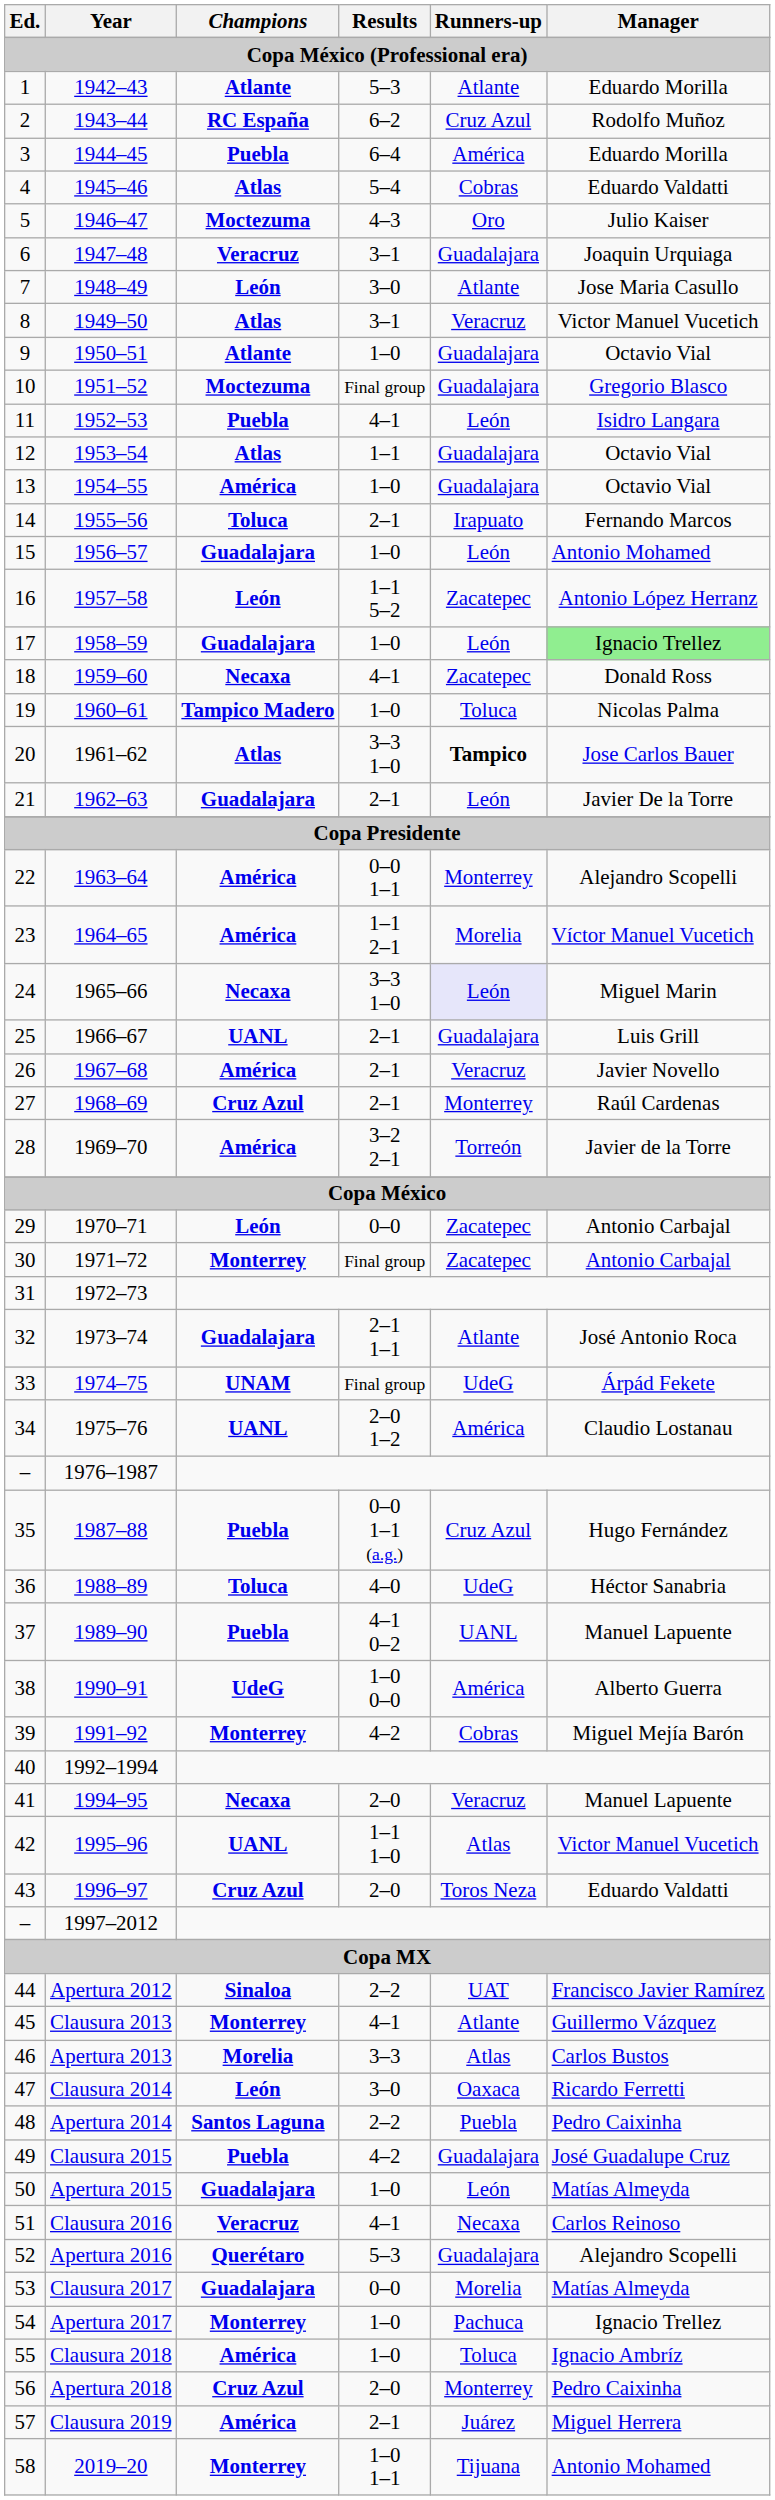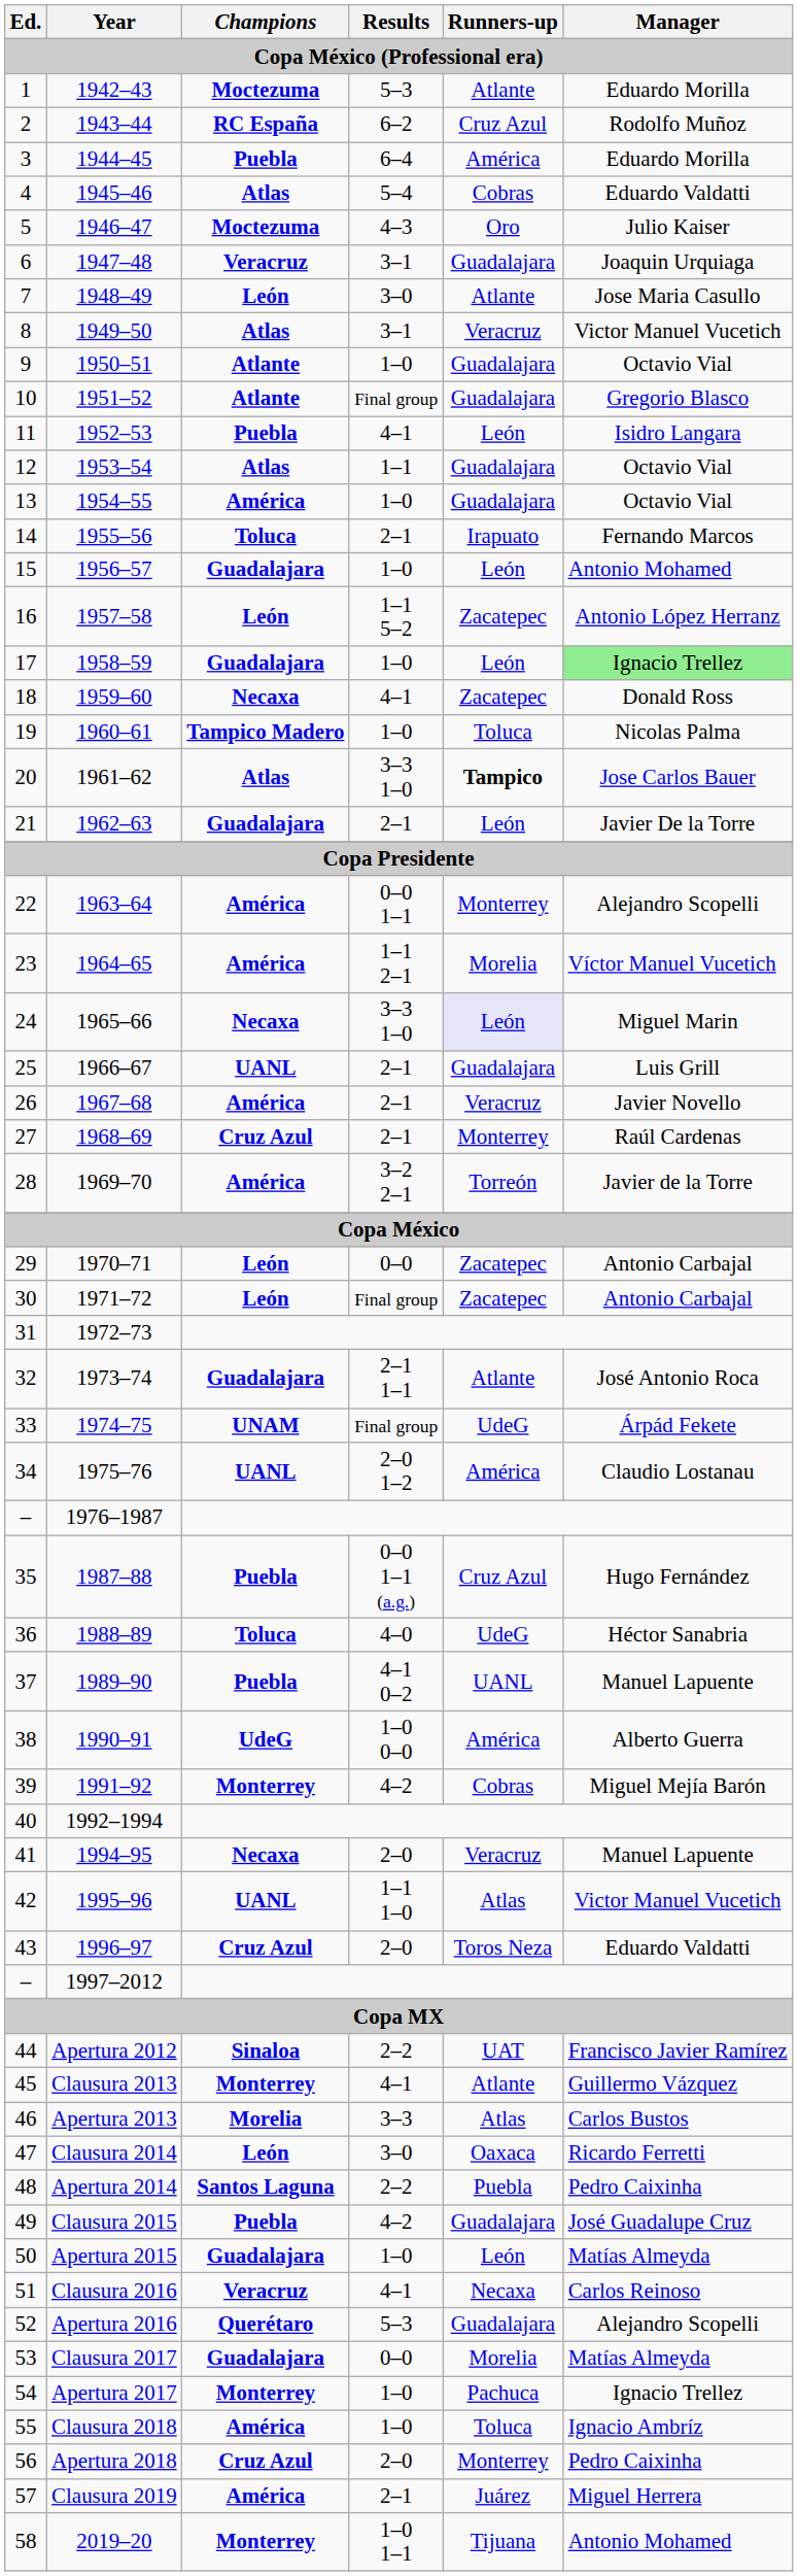1942–43 | Champions: Atlante -> Moctezuma
1951–52 | Champions: Moctezuma -> Atlante
1971–72 | Champions: Monterrey -> León
